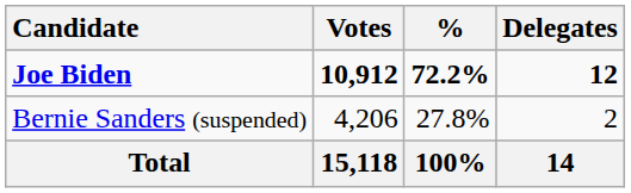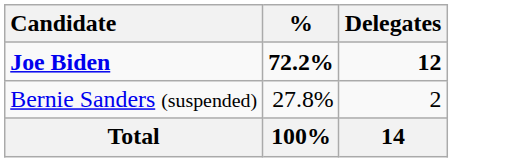- column: Votes | 10,912 | 4,206 | 15,118
